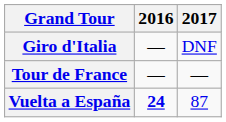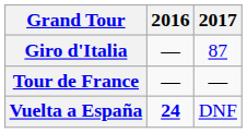Giro d'Italia | 2017: DNF -> 87
Vuelta a España | 2017: 87 -> DNF
